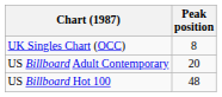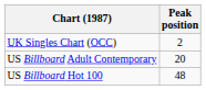UK Singles Chart (OCC) | Peak position: 8 -> 2
